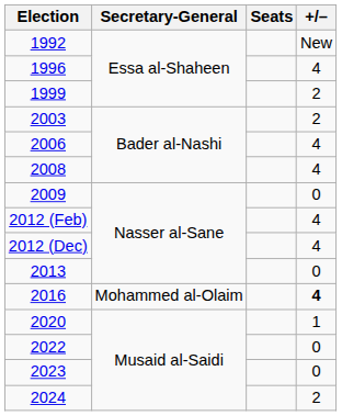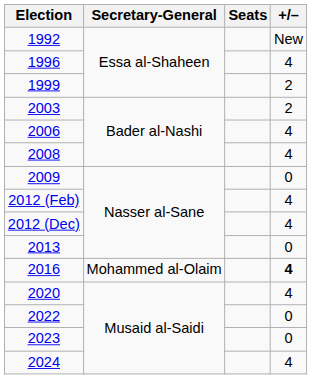2020 | +/–: 1 -> 4
2024 | +/–: 2 -> 4
